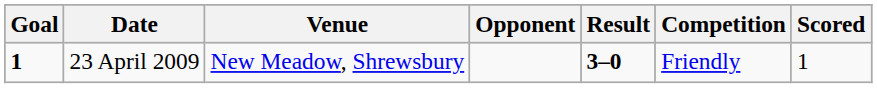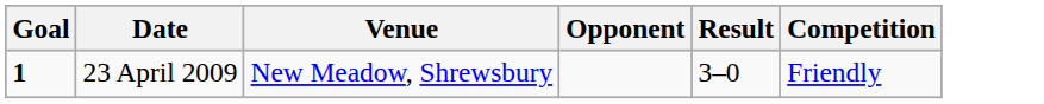- column: Scored | 1
23 April 2009 | Result: bold -> normal
